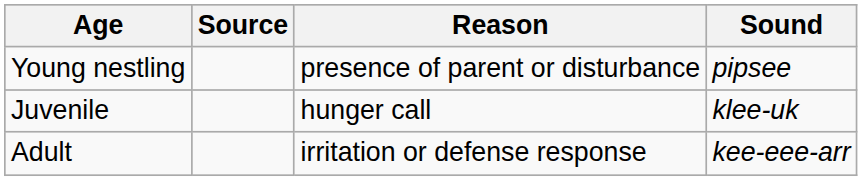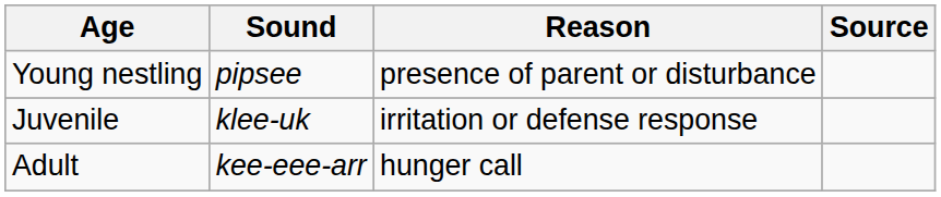columns swapped: Sound <-> Source
Juvenile | Reason: hunger call -> irritation or defense response
Adult | Reason: irritation or defense response -> hunger call
